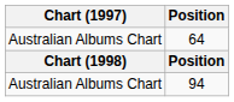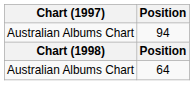rows swapped: 94 <-> 64
